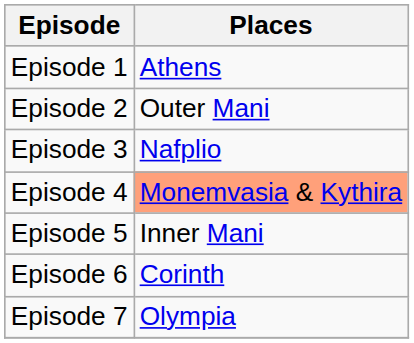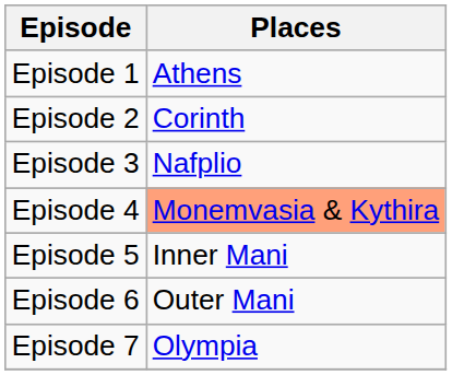Episode 2 | Places: Outer Mani -> Corinth
Episode 6 | Places: Corinth -> Outer Mani
